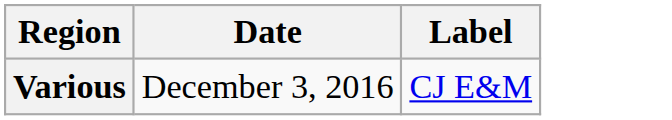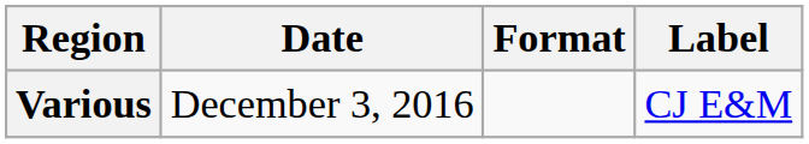+ column: Format
